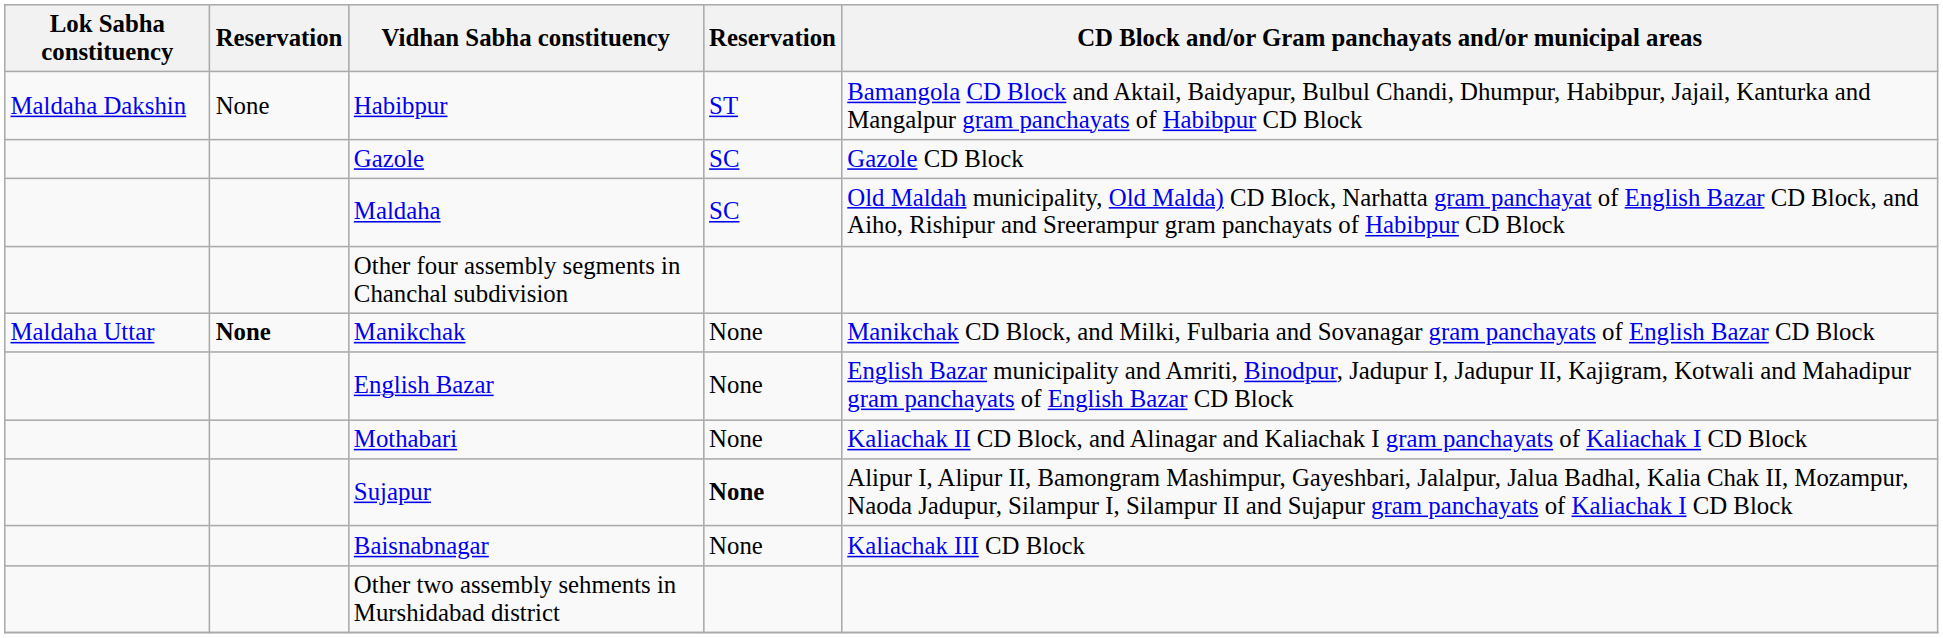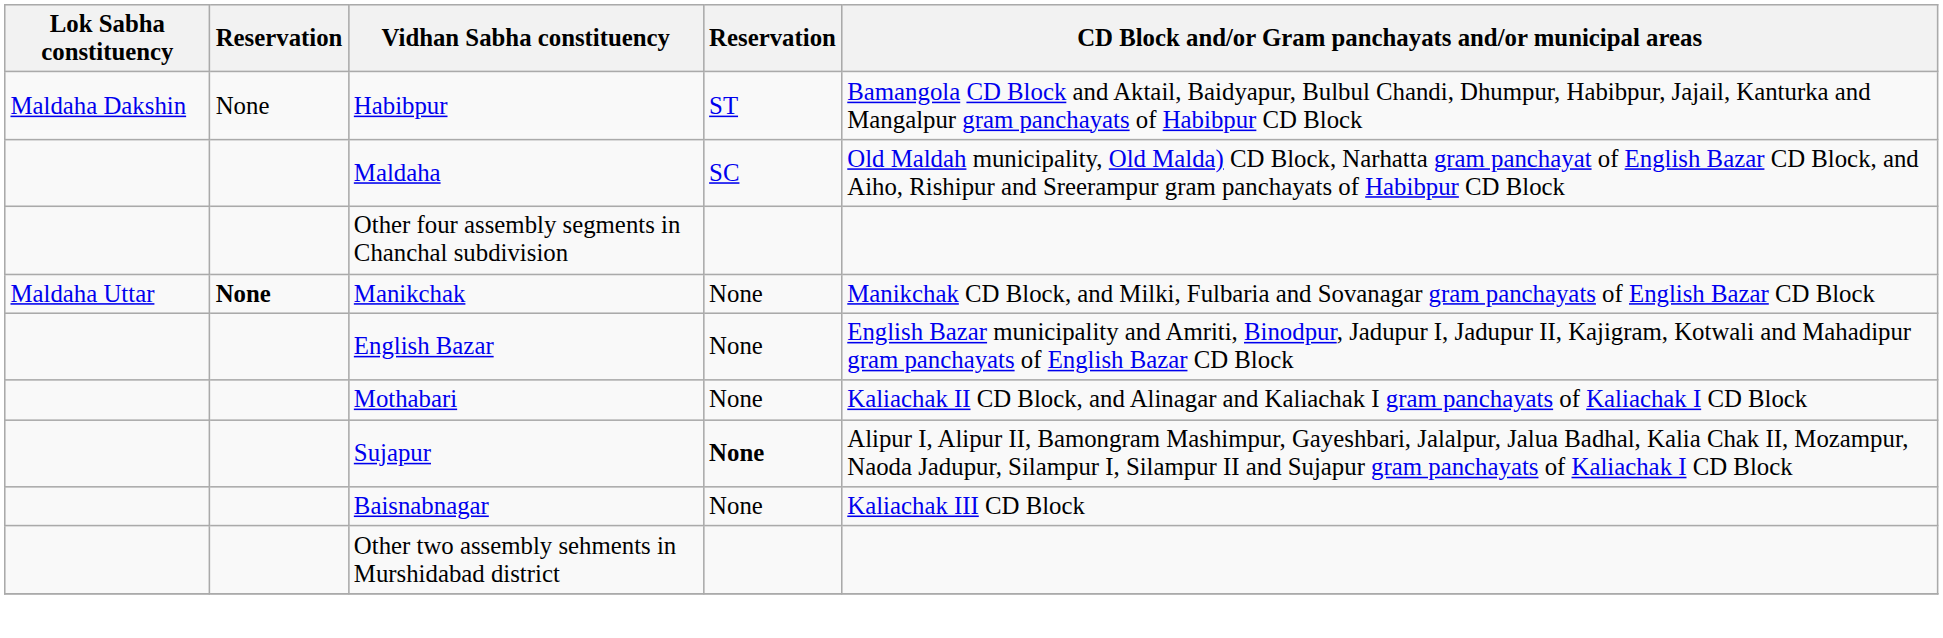- row: Gazole | SC | Gazole CD Block
